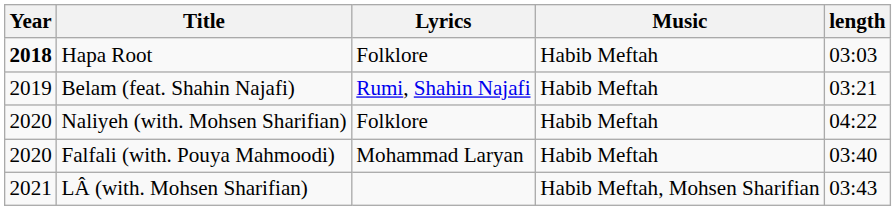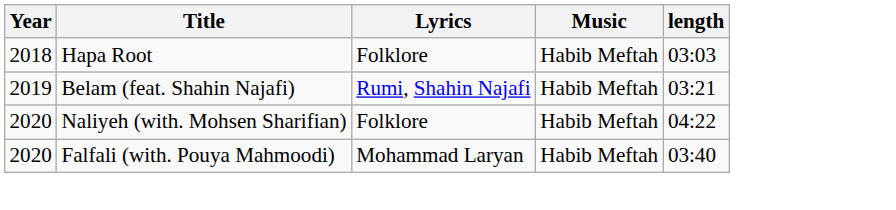Hapa Root | Year: bold -> normal
- row: 2021 | LÂ (with. Mohsen Sharifian) | Habib Meftah, Mohsen Sharifian | 03:43
